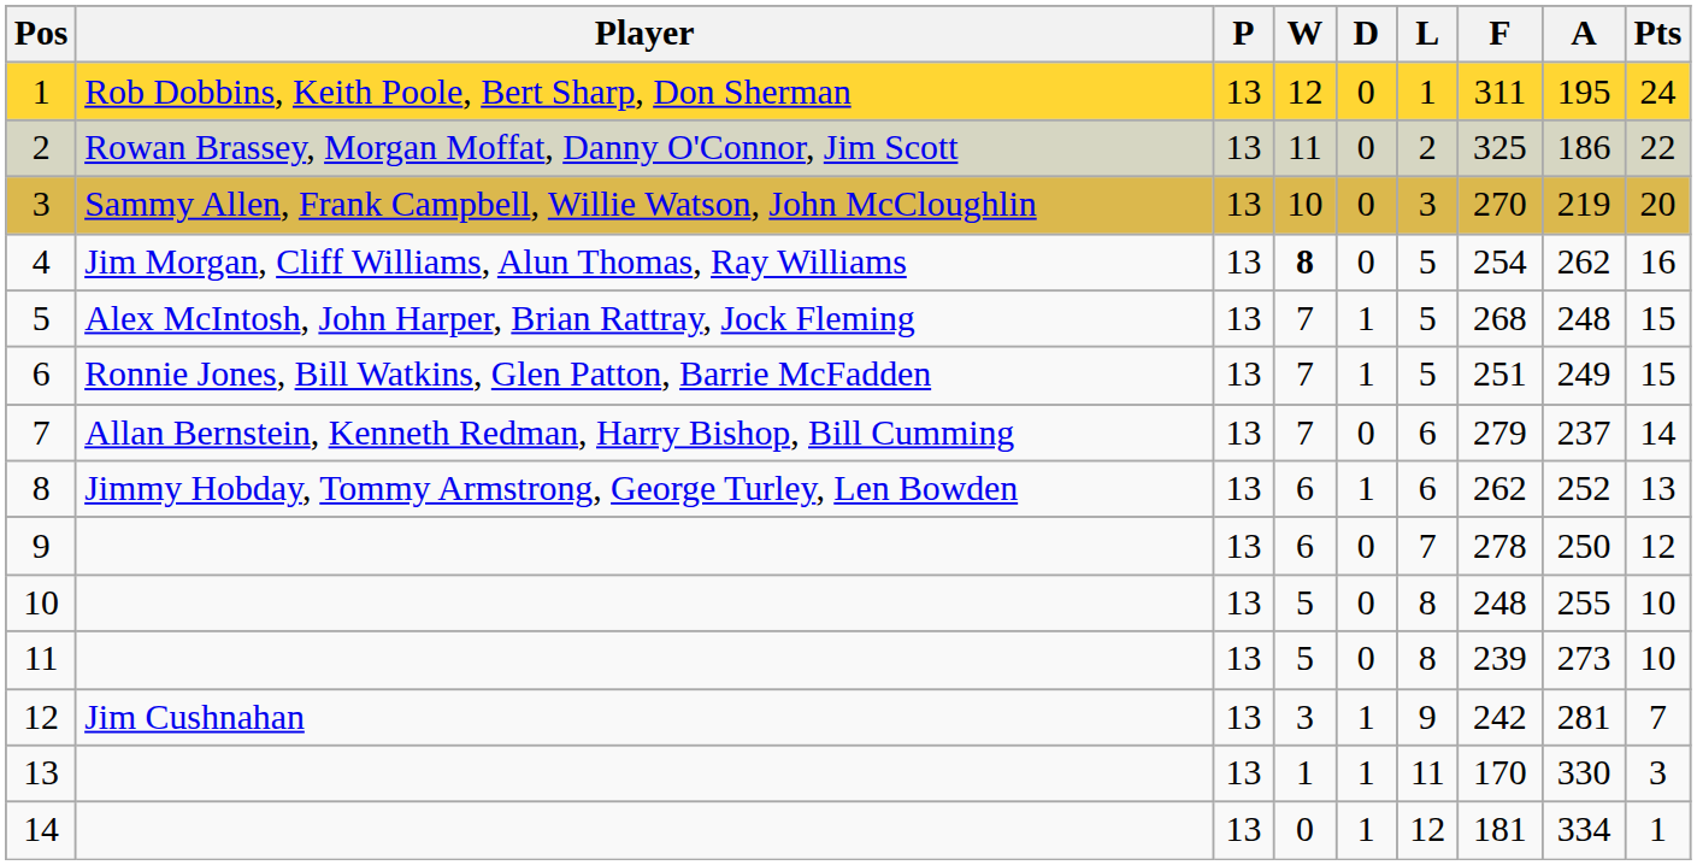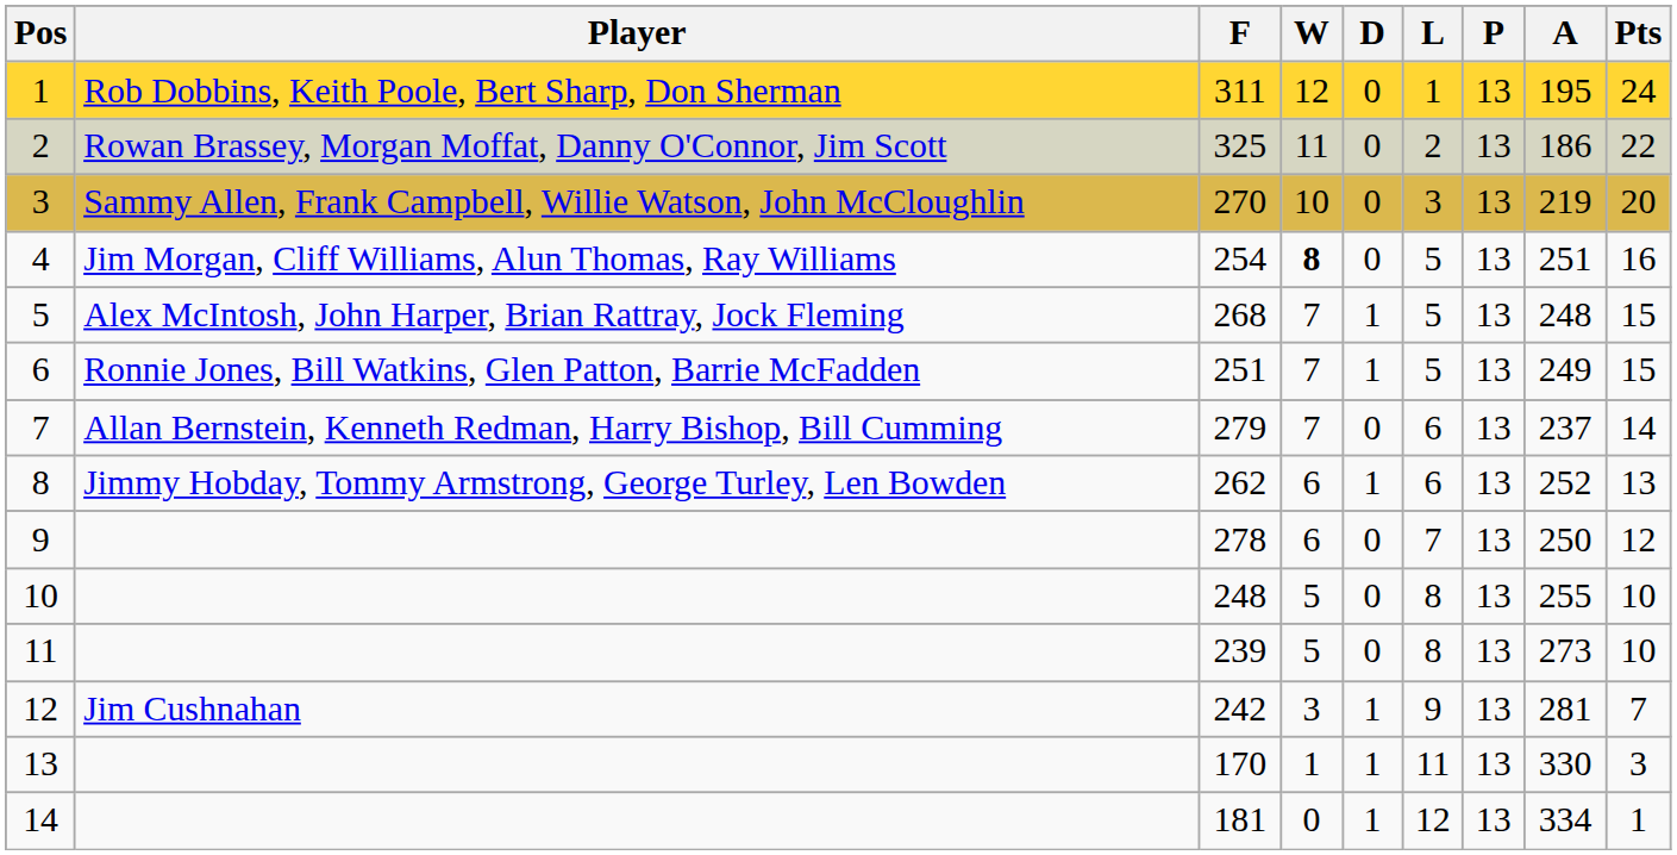columns swapped: P <-> F
4 | A: 262 -> 251
